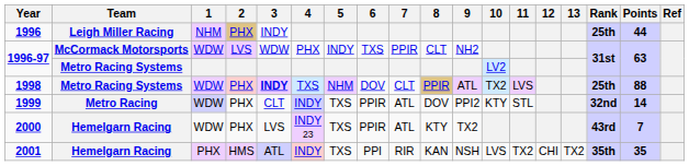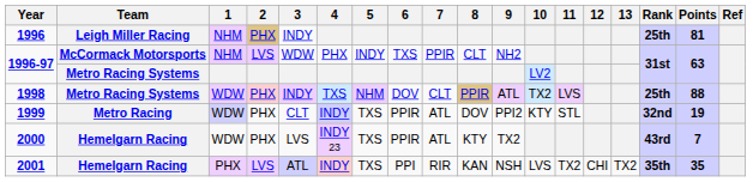1996 | Points: 44 -> 81
1996-97 / McCormack Motorsports | 1: WDW -> NHM
1998 | 3: bold -> normal
1999 | Points: 14 -> 19
2001 | 2: HMS -> LVS
